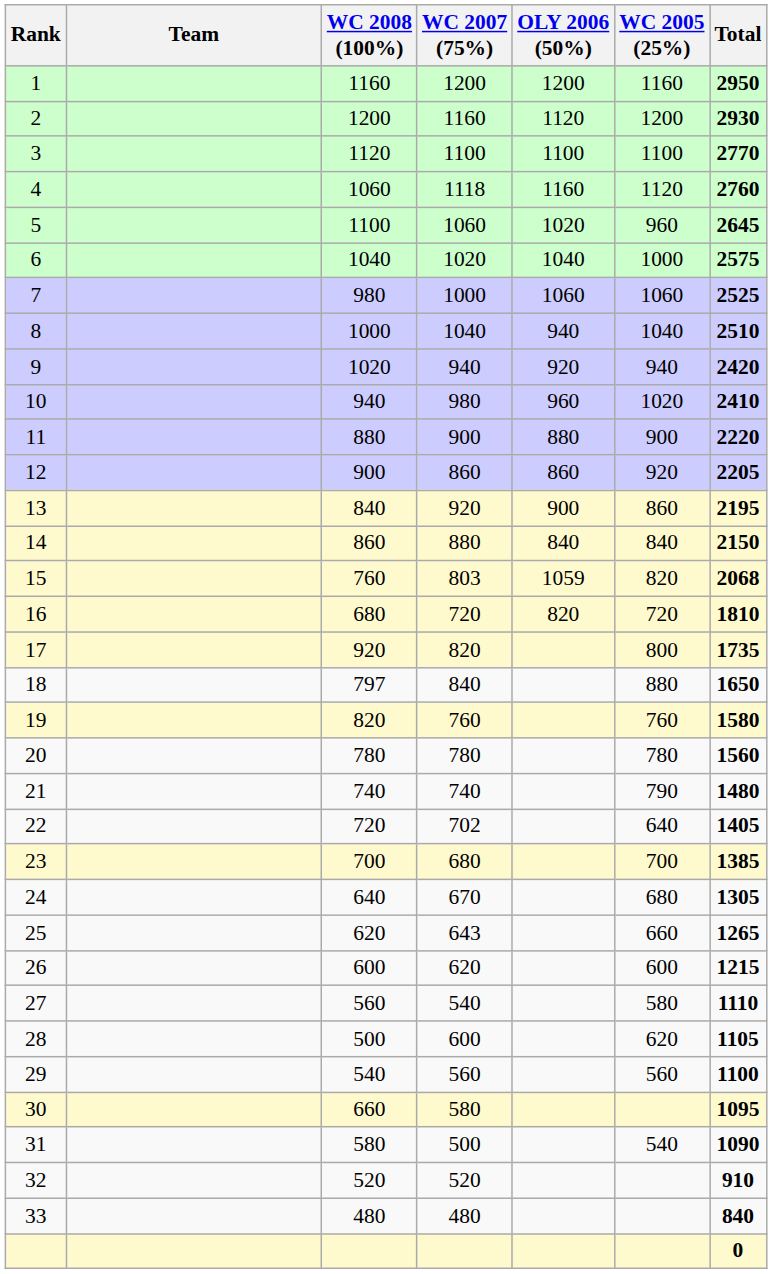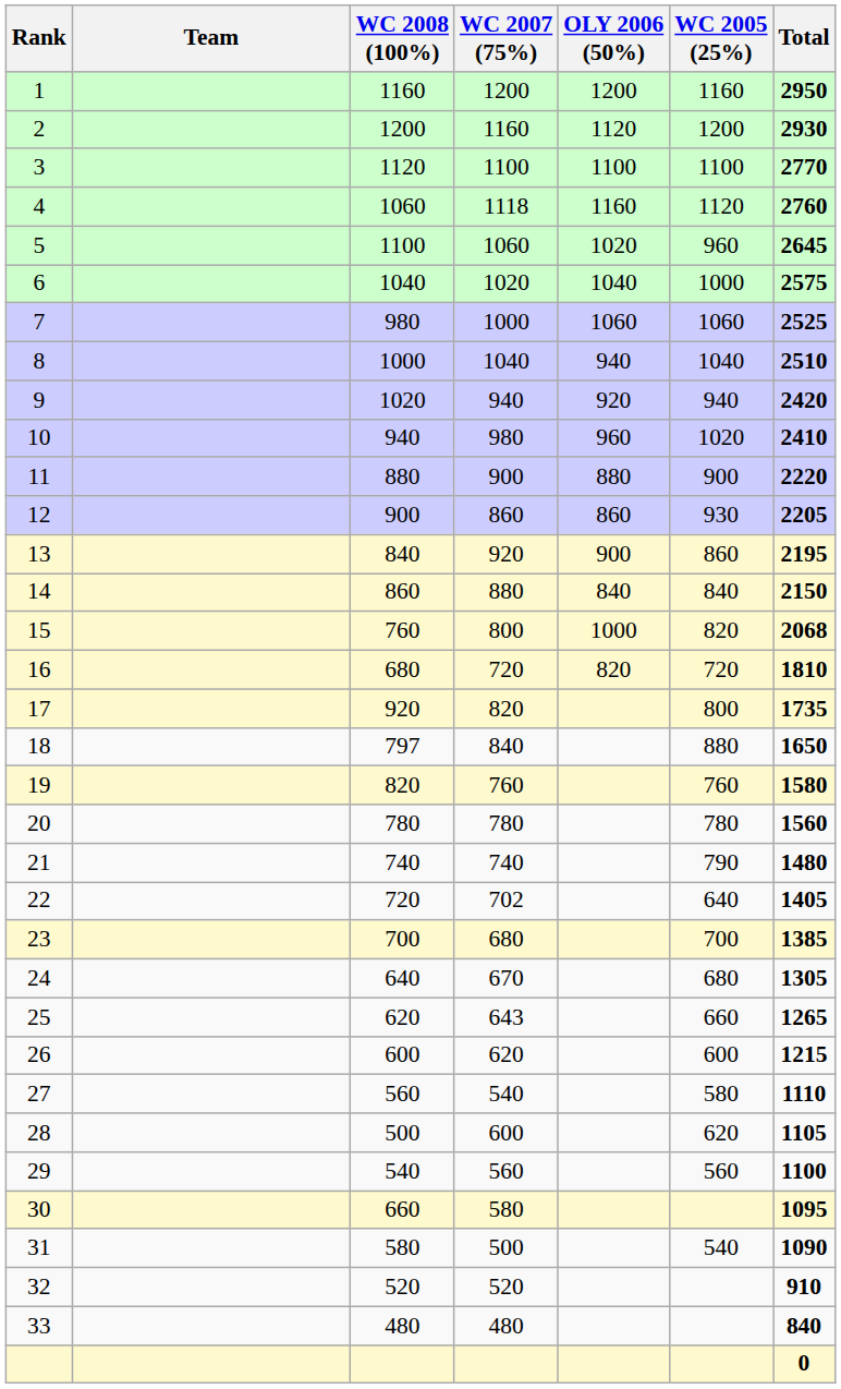12 | WC 2005 (25%): 920 -> 930
15 | WC 2007 (75%): 803 -> 800
15 | OLY 2006 (50%): 1059 -> 1000
